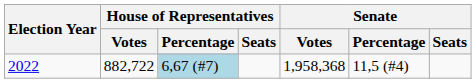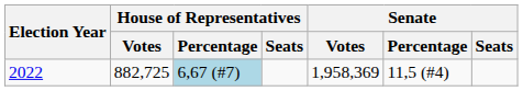2022 | House of Representatives / Votes: 882,722 -> 882,725
2022 | Senate / Votes: 1,958,368 -> 1,958,369
